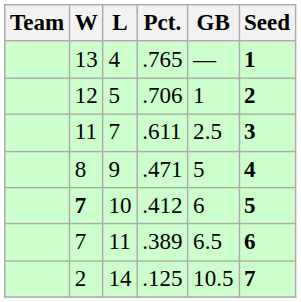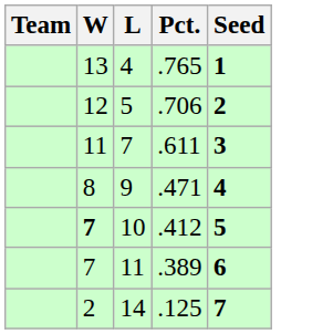- column: GB | — | 1 | 2.5 | 5 | 6 | 6.5 | 10.5
